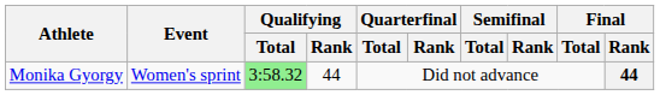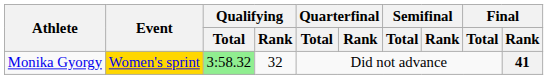Monika Gyorgy | Event: no background -> gold background
Monika Gyorgy | Qualifying / Rank: 44 -> 32
Monika Gyorgy | Final / Rank: 44 -> 41
